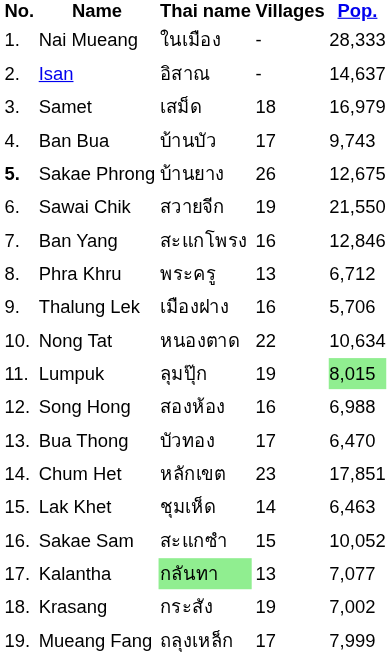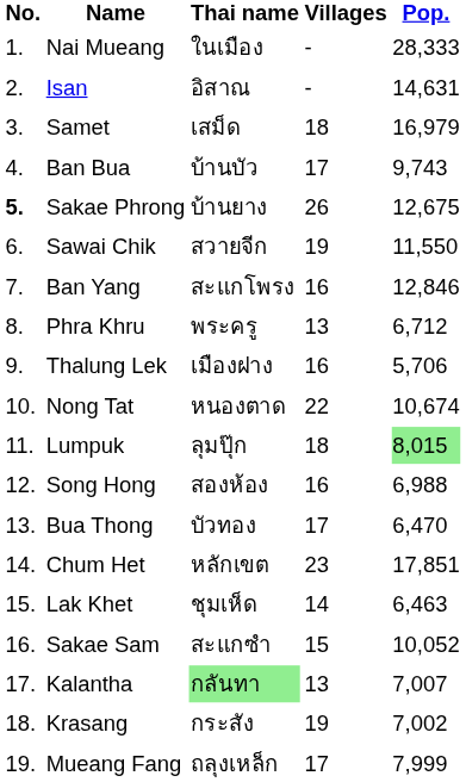Isan | Pop.: 14,637 -> 14,631
Sawai Chik | Pop.: 21,550 -> 11,550
Nong Tat | Pop.: 10,634 -> 10,674
Lumpuk | Villages: 19 -> 18
Kalantha | Pop.: 7,077 -> 7,007
